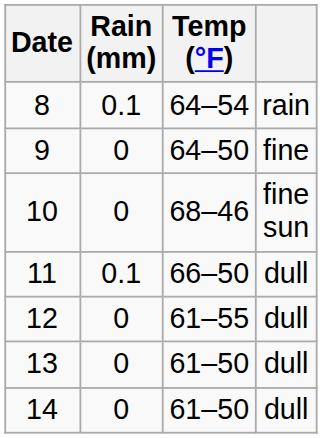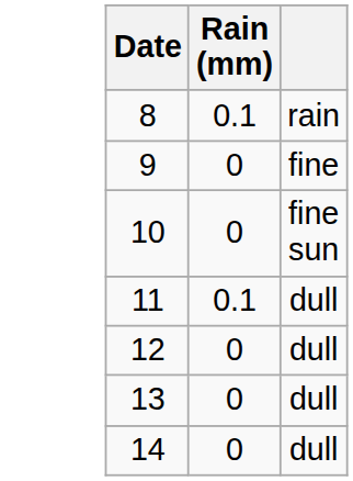- column: Temp (°F) | 64–54 | 64–50 | 68–46 | 66–50 | 61–55 | 61–50 | 61–50
